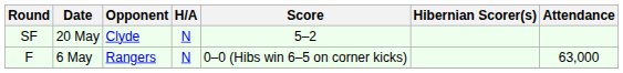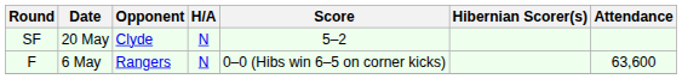F | Attendance: 63,000 -> 63,600
